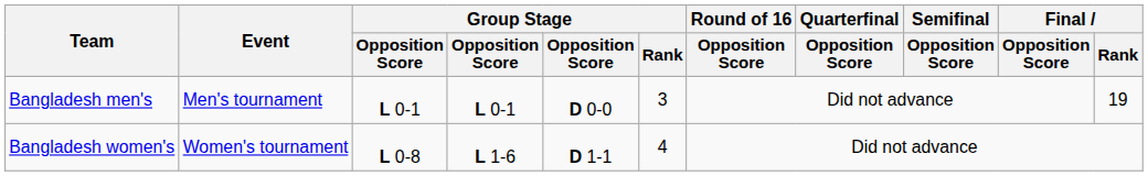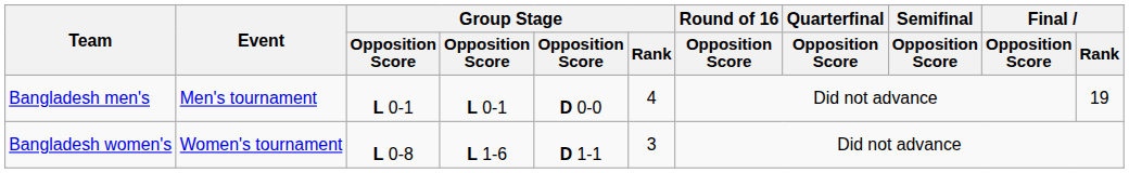Bangladesh men's | Group Stage / Rank: 3 -> 4
Bangladesh women's | Group Stage / Rank: 4 -> 3
